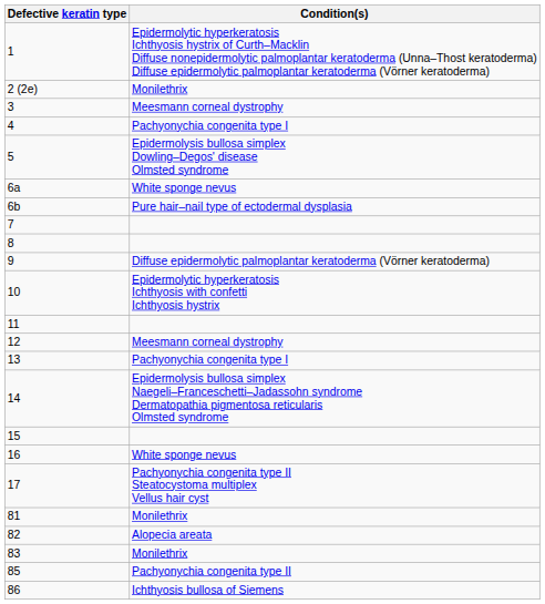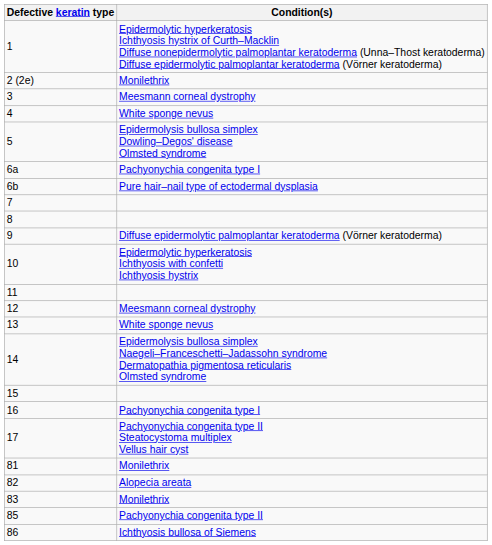4 | Condition(s): Pachyonychia congenita type I -> White sponge nevus
6a | Condition(s): White sponge nevus -> Pachyonychia congenita type I
13 | Condition(s): Pachyonychia congenita type I -> White sponge nevus
16 | Condition(s): White sponge nevus -> Pachyonychia congenita type I
